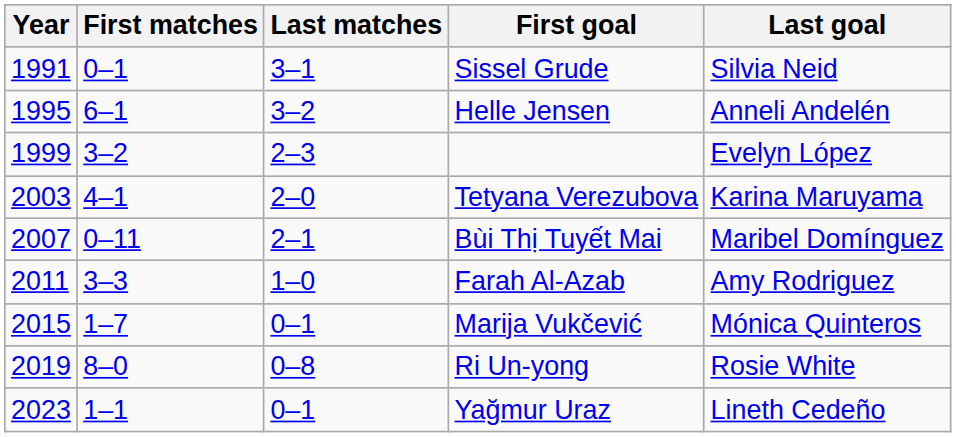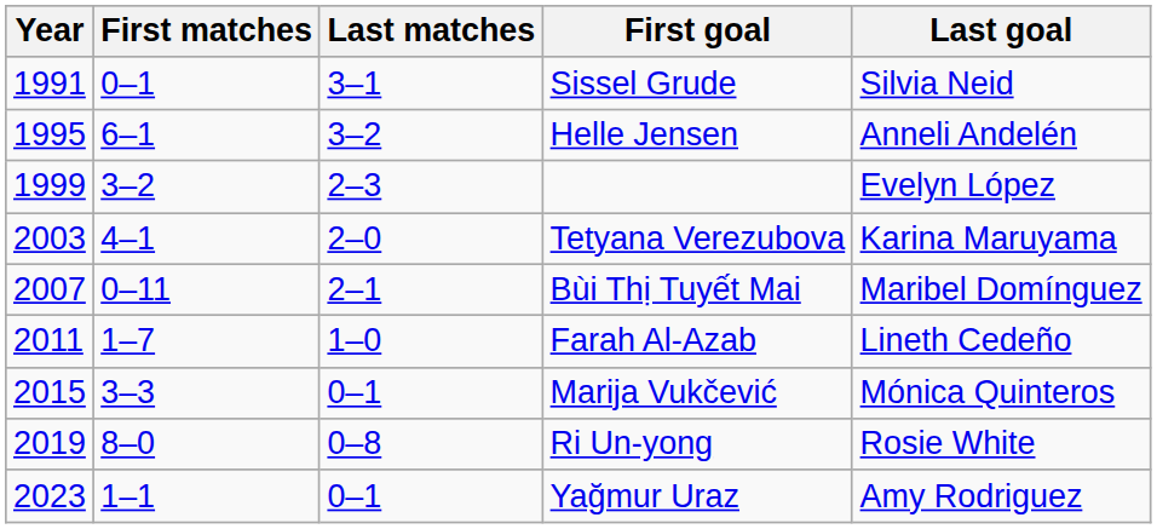Farah Al-Azab | First matches: 3–3 -> 1–7
Farah Al-Azab | Last goal: Amy Rodriguez -> Lineth Cedeño
Marija Vukčević | First matches: 1–7 -> 3–3
Yağmur Uraz | Last goal: Lineth Cedeño -> Amy Rodriguez
